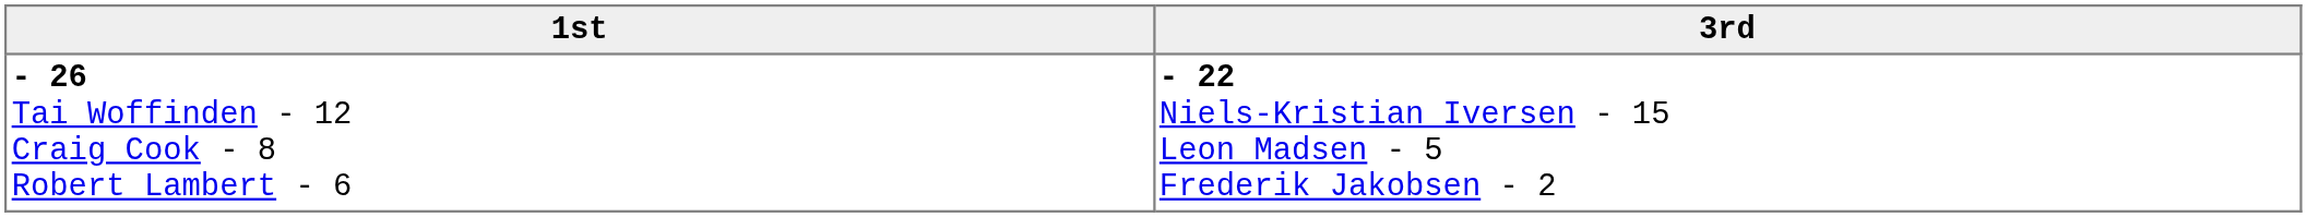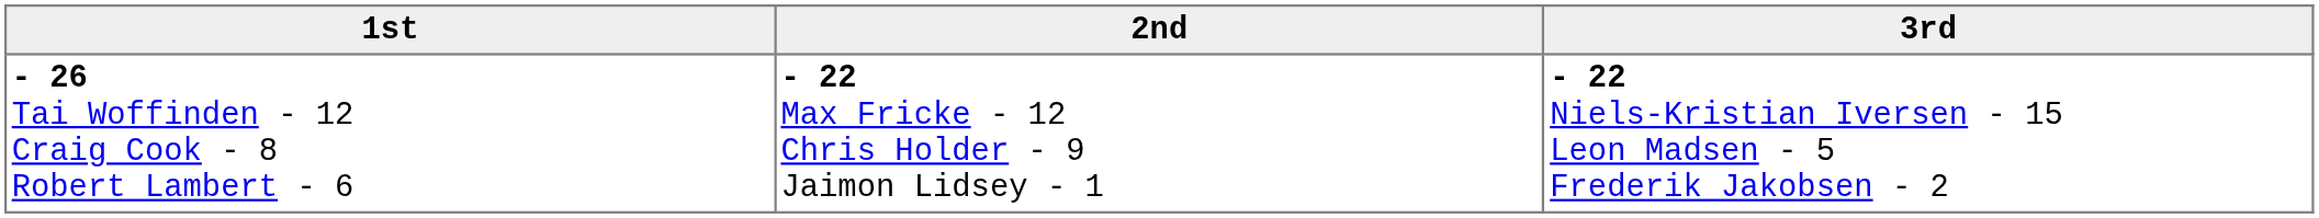+ column: 2nd | - 22 Max Fricke - 12 Chris Holder - 9 Jaimon Lidsey - 1
